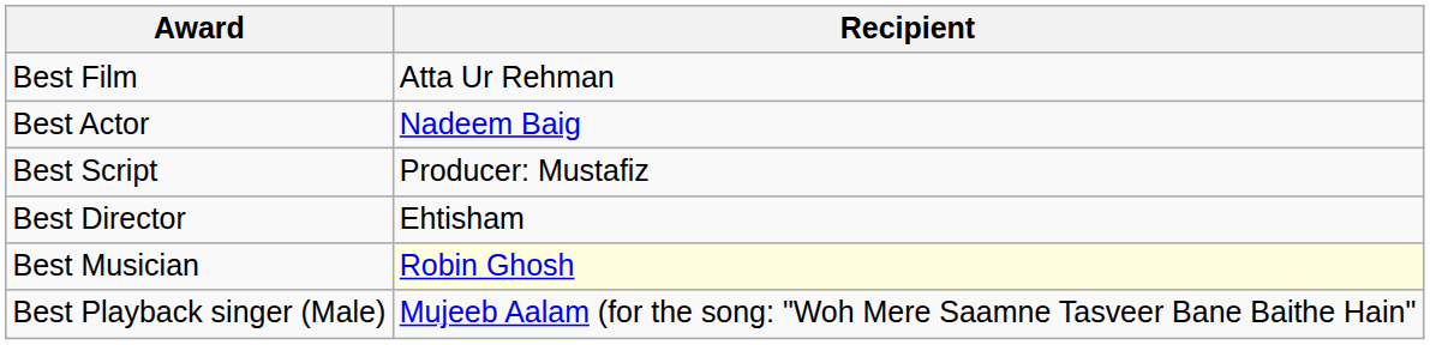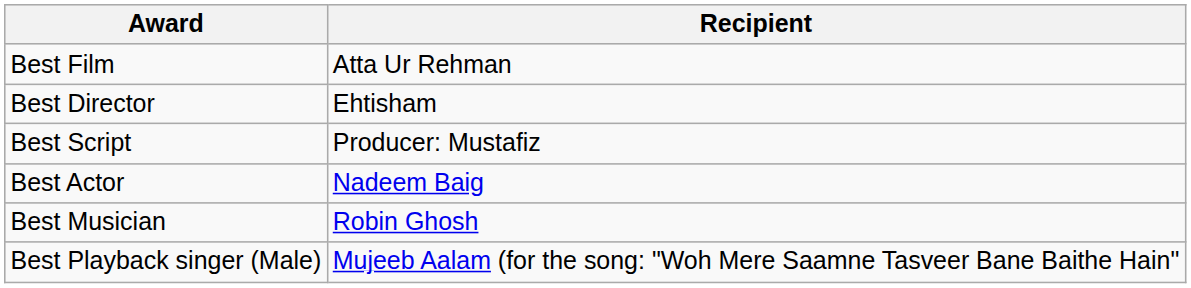rows swapped: Best Director <-> Best Actor
Best Musician | Recipient: lightyellow background -> no background
